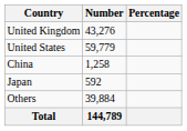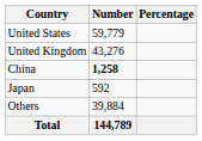rows swapped: United States <-> United Kingdom
China | Number: normal -> bold
